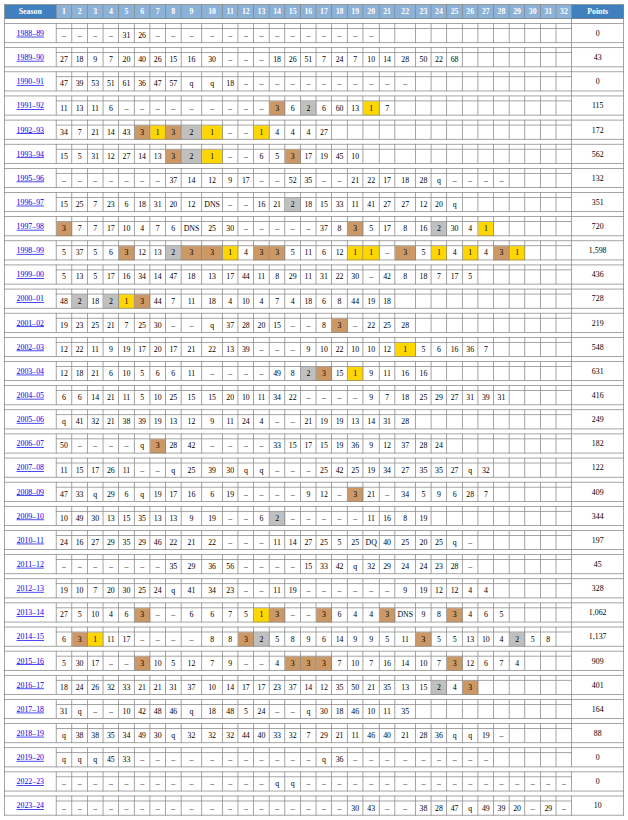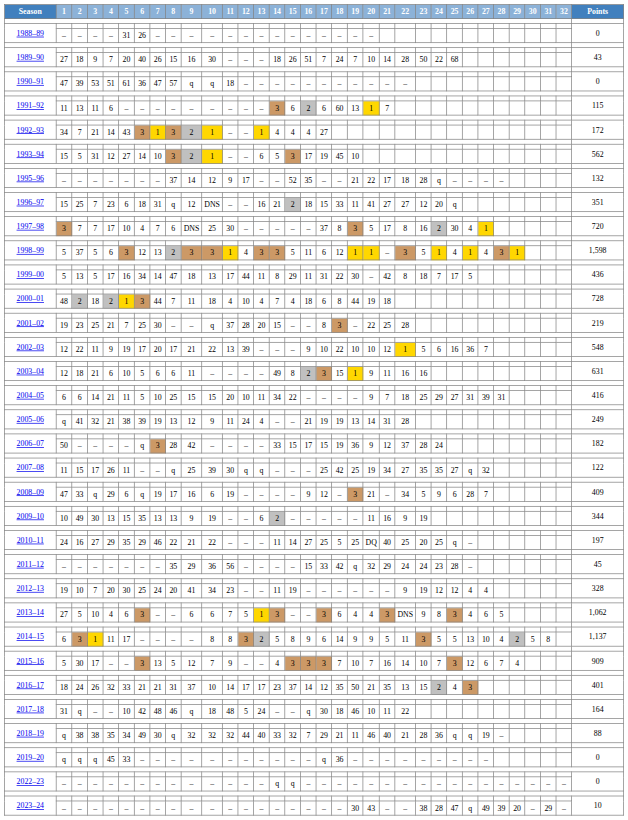1993–94 / 5 | 7: 13 -> 10
1996–97 / 25 | 8: 20 -> q
2009–10 / 49 | 22: 8 -> 9
2012–13 / 10 | 8: q -> 20
2015–16 / 30 | 7: 10 -> 13
2017–18 / q | 22: 35 -> 22
